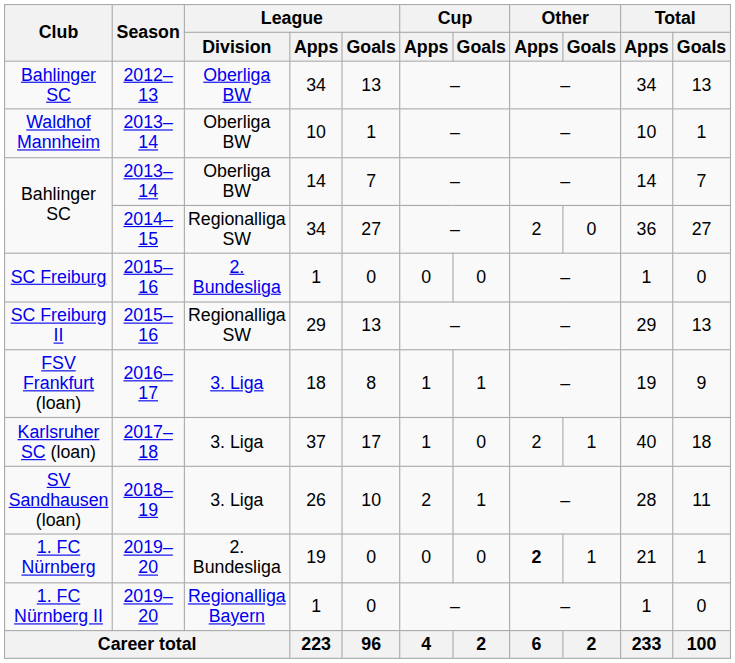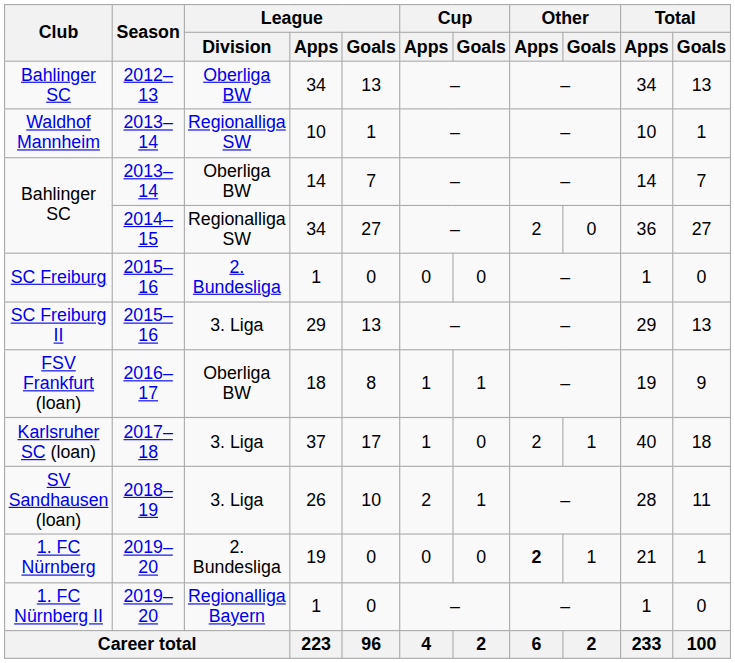Waldhof Mannheim | League / Division: Oberliga BW -> Regionalliga SW
SC Freiburg II | League / Division: Regionalliga SW -> 3. Liga
FSV Frankfurt (loan) | League / Division: 3. Liga -> Oberliga BW
